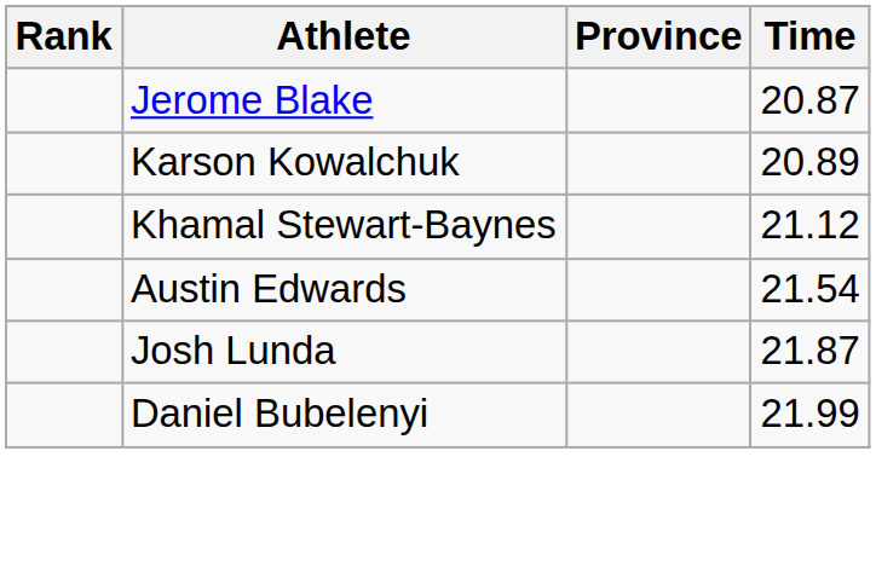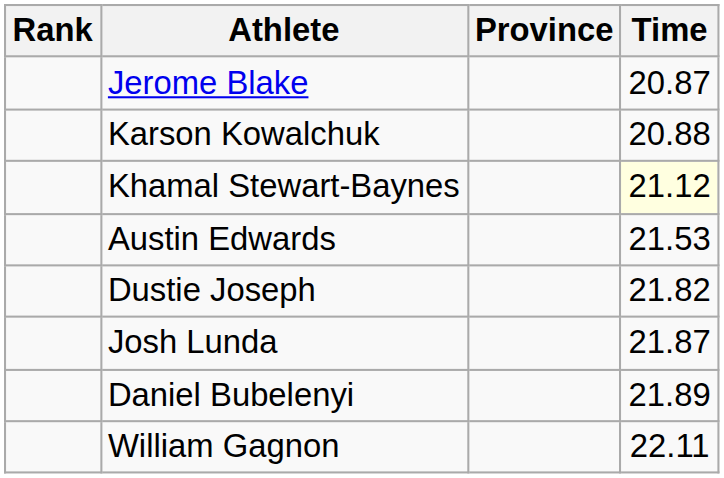Karson Kowalchuk | Time: 20.89 -> 20.88
Khamal Stewart-Baynes | Time: no background -> lightyellow background
Austin Edwards | Time: 21.54 -> 21.53
+ row: Dustie Joseph | 21.82
Daniel Bubelenyi | Time: 21.99 -> 21.89
+ row: William Gagnon | 22.11
